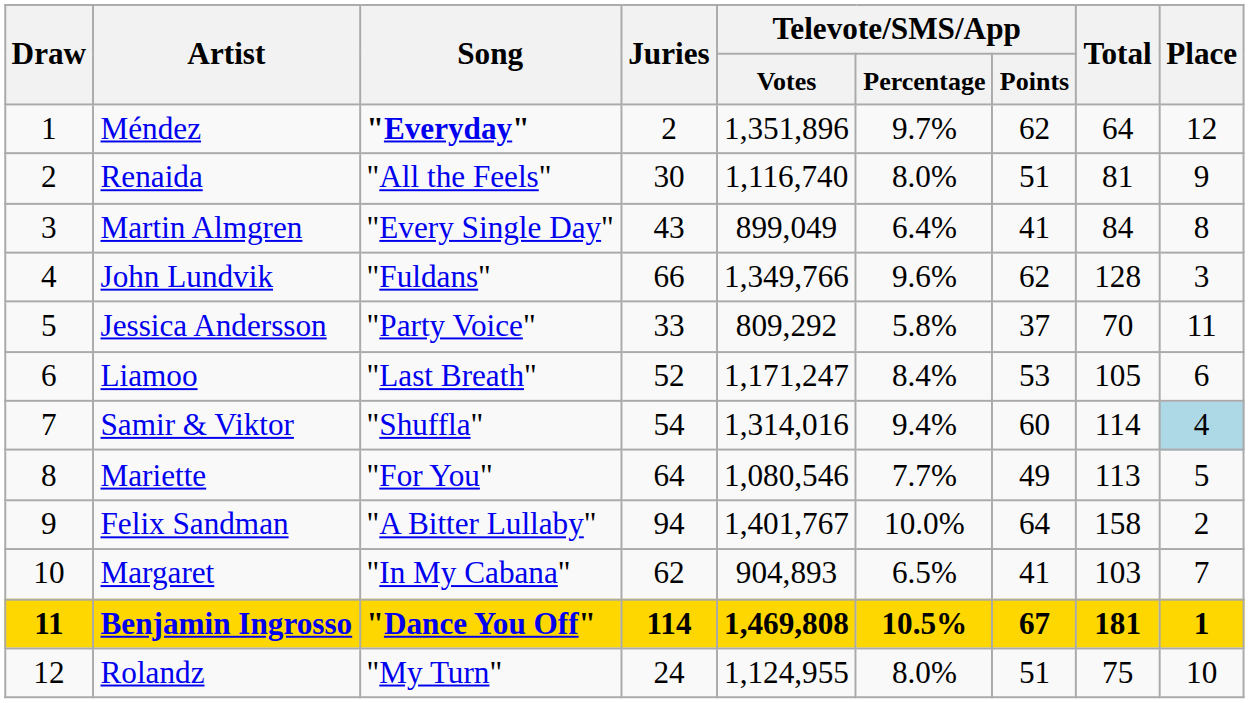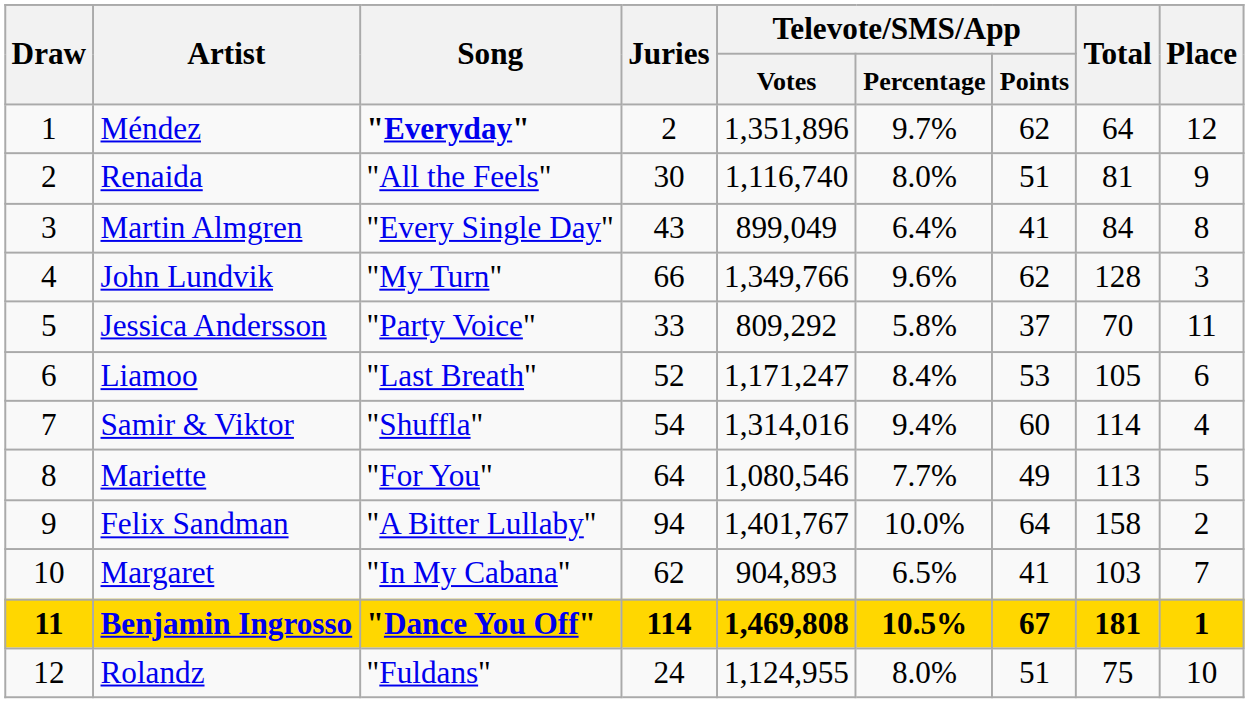John Lundvik | Song: "Fuldans" -> "My Turn"
Samir & Viktor | Place: lightblue background -> no background
Rolandz | Song: "My Turn" -> "Fuldans"
